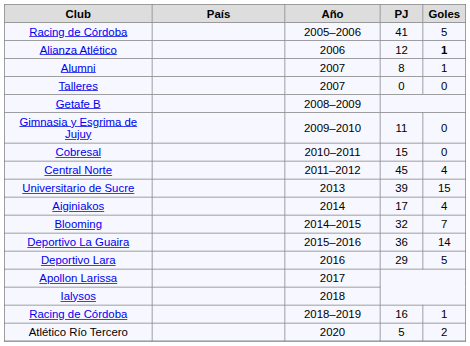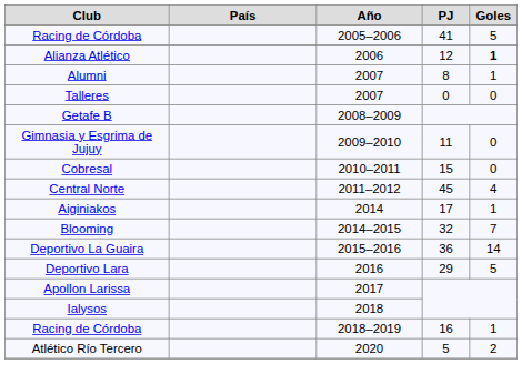- row: Universitario de Sucre | 2013 | 39 | 15
Aiginiakos | Goles: 4 -> 1
